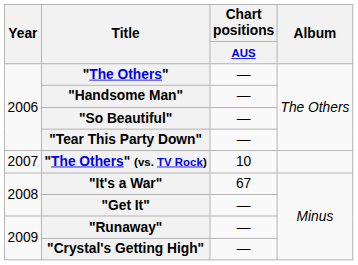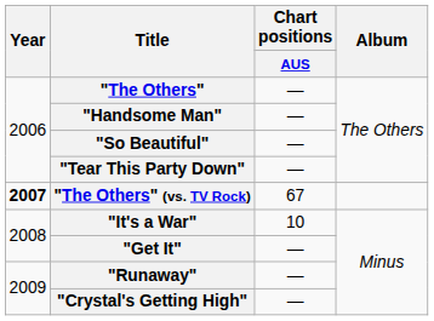"The Others" (vs. TV Rock) | Year: normal -> bold
"The Others" (vs. TV Rock) | Chart positions / AUS: 10 -> 67
"It's a War" | Chart positions / AUS: 67 -> 10
